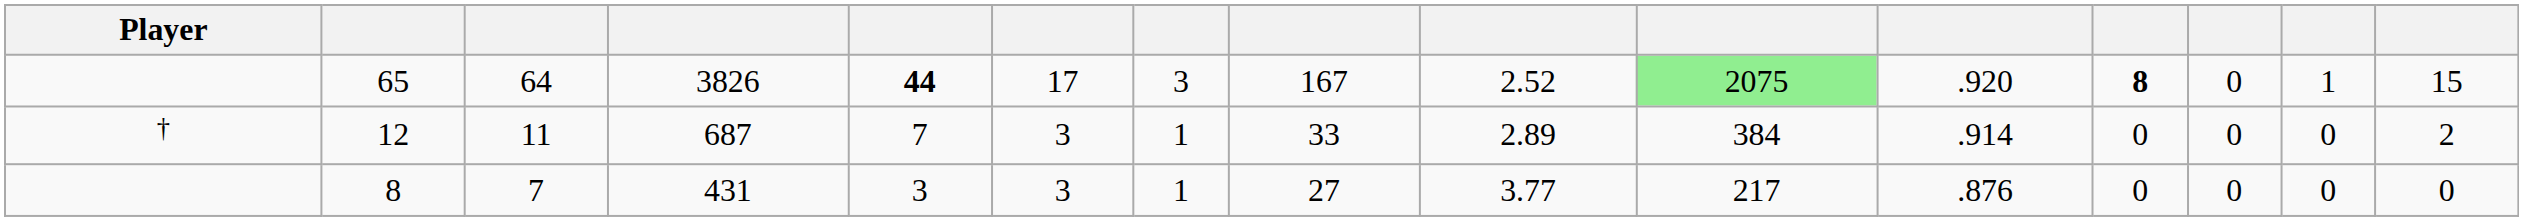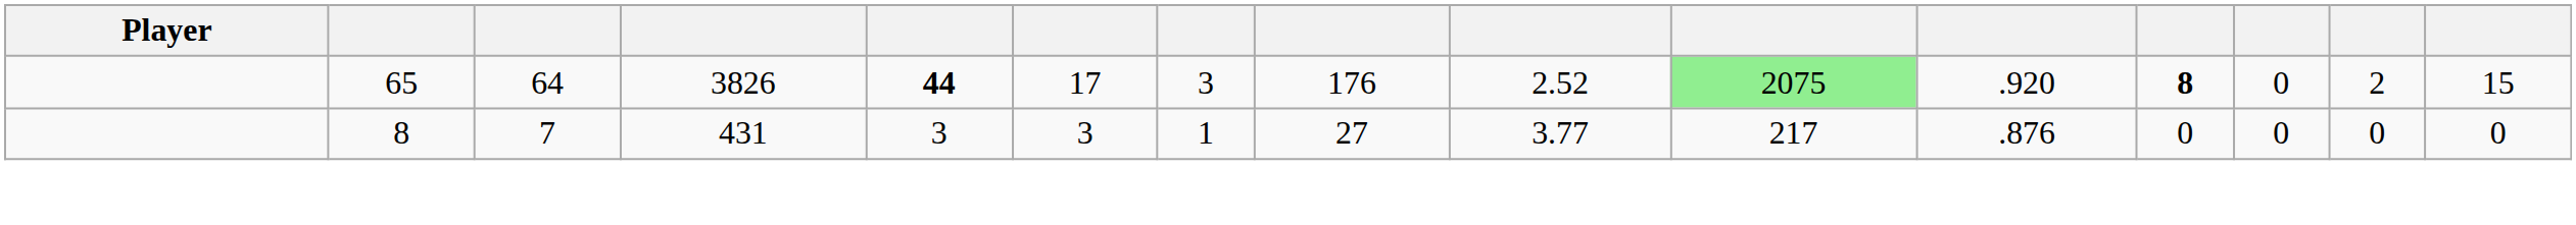65 | column 8: 167 -> 176
65 | column 14: 1 -> 2
- row: † | 12 | 11 | 687 | 7 | 3 | 1 | 33 | 2.89 | 384 | .914 | 0 | 0 | 0 | 2
